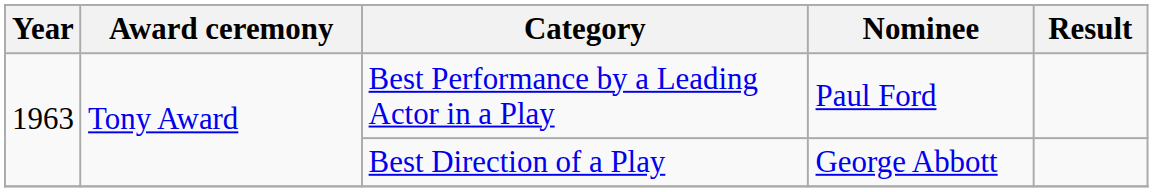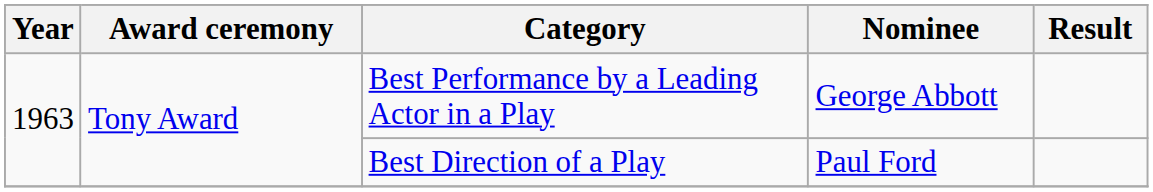Best Performance by a Leading Actor in a Play | Nominee: Paul Ford -> George Abbott
Best Direction of a Play | Nominee: George Abbott -> Paul Ford
